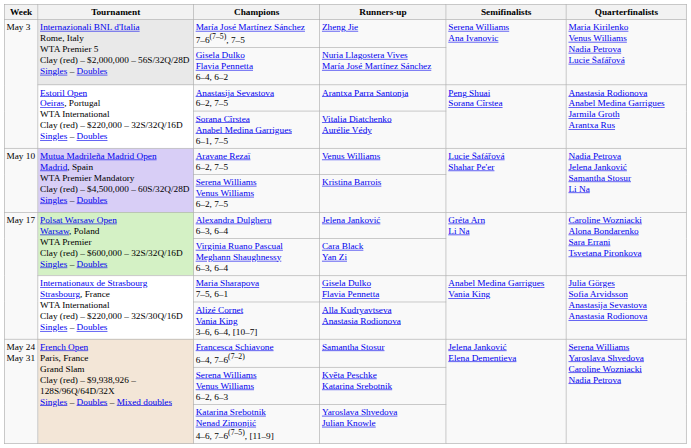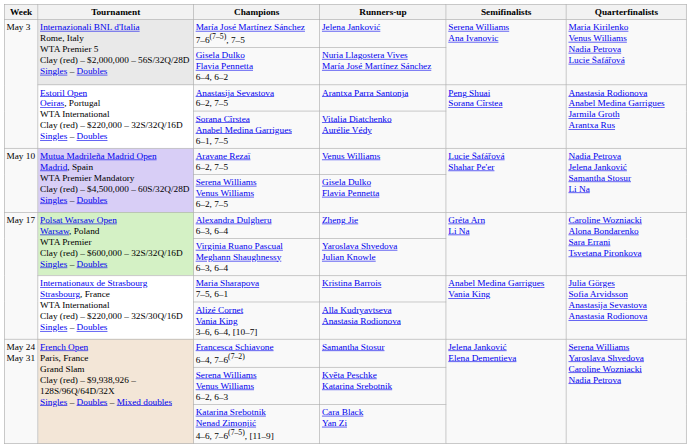María José Martínez Sánchez 7–6(7–5), 7–5 | Runners-up: Zheng Jie -> Jelena Janković
Serena Williams Venus Williams 6–2, 7–5 | Runners-up: Kristina Barrois -> Gisela Dulko Flavia Pennetta
Alexandra Dulgheru 6–3, 6–4 | Runners-up: Jelena Janković -> Zheng Jie
Virginia Ruano Pascual Meghann Shaughnessy 6–3, 6–4 | Runners-up: Cara Black Yan Zi -> Yaroslava Shvedova Julian Knowle
Maria Sharapova 7–5, 6–1 | Runners-up: Gisela Dulko Flavia Pennetta -> Kristina Barrois
Katarina Srebotnik Nenad Zimonjić 4–6, 7–6(7–5), [11–9] | Runners-up: Yaroslava Shvedova Julian Knowle -> Cara Black Yan Zi
